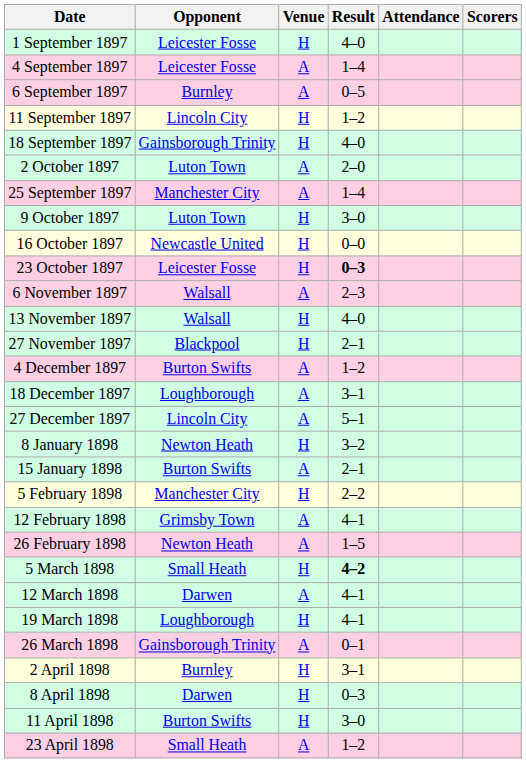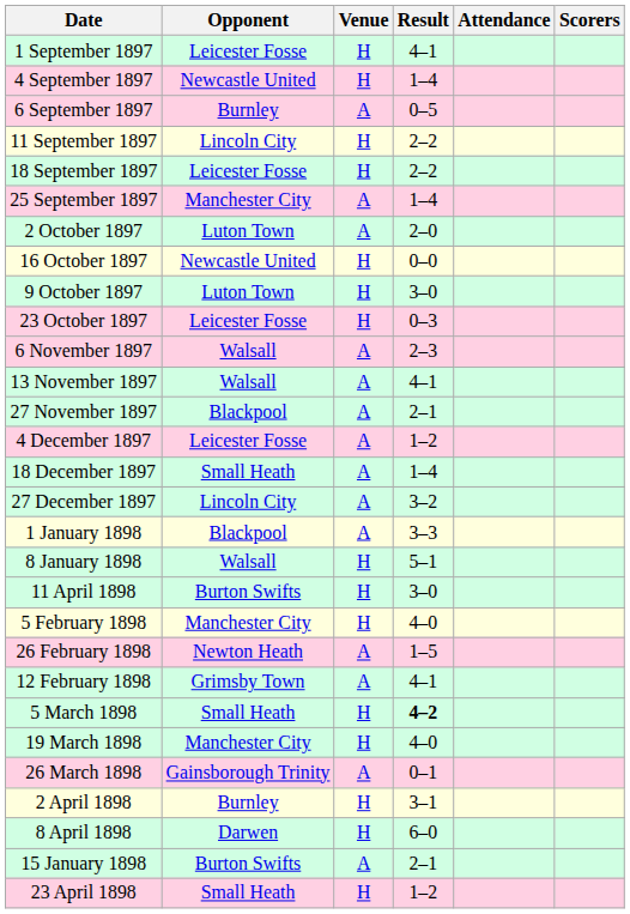1 September 1897 | Result: 4–0 -> 4–1
4 September 1897 | Opponent: Leicester Fosse -> Newcastle United
4 September 1897 | Venue: A -> H
11 September 1897 | Result: 1–2 -> 2–2
18 September 1897 | Opponent: Gainsborough Trinity -> Leicester Fosse
18 September 1897 | Result: 4–0 -> 2–2
rows swapped: 25 September 1897 <-> 2 October 1897
rows swapped: 9 October 1897 <-> 16 October 1897
23 October 1897 | Result: bold -> normal
13 November 1897 | Venue: H -> A
13 November 1897 | Result: 4–0 -> 4–1
27 November 1897 | Venue: H -> A
4 December 1897 | Opponent: Burton Swifts -> Leicester Fosse
18 December 1897 | Opponent: Loughborough -> Small Heath
18 December 1897 | Result: 3–1 -> 1–4
27 December 1897 | Result: 5–1 -> 3–2
+ row: 1 January 1898 | Blackpool | A | 3–3
8 January 1898 | Opponent: Newton Heath -> Walsall
8 January 1898 | Result: 3–2 -> 5–1
rows swapped: 15 January 1898 <-> 11 April 1898
5 February 1898 | Result: 2–2 -> 4–0
rows swapped: 12 February 1898 <-> 26 February 1898
- row: 12 March 1898 | Darwen | A | 4–1
19 March 1898 | Opponent: Loughborough -> Manchester City
19 March 1898 | Result: 4–1 -> 4–0
8 April 1898 | Result: 0–3 -> 6–0
23 April 1898 | Venue: A -> H
